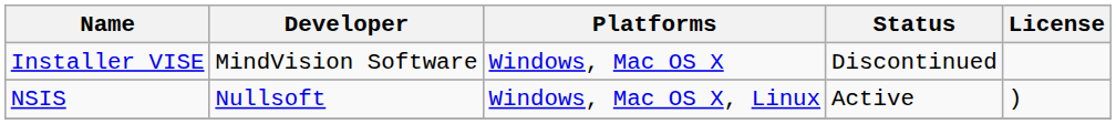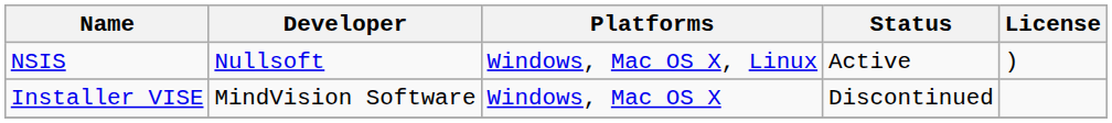rows swapped: Installer VISE <-> NSIS
